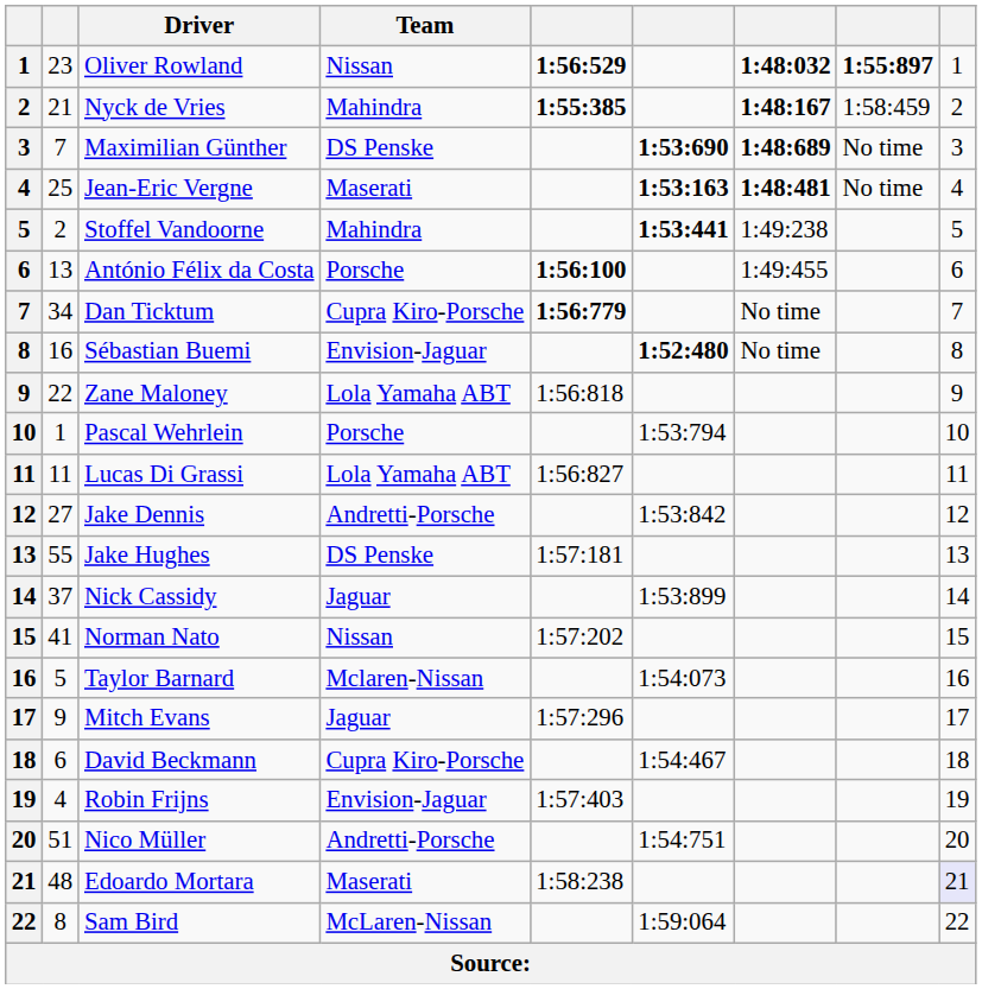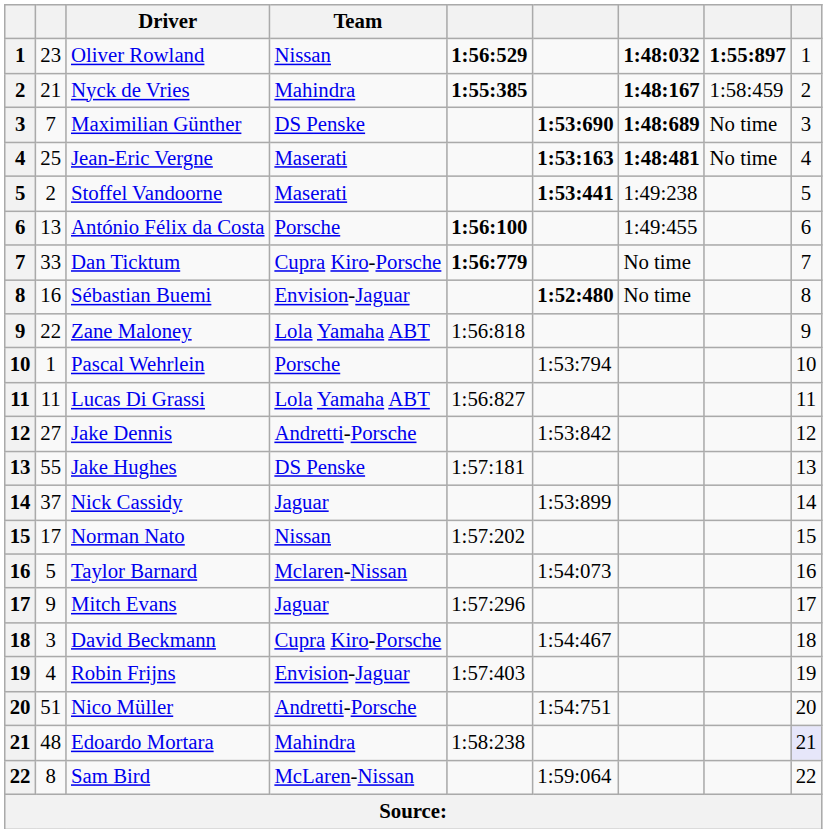Stoffel Vandoorne | Team: Mahindra -> Maserati
Dan Ticktum | column 2: 34 -> 33
Norman Nato | column 2: 41 -> 17
David Beckmann | column 2: 6 -> 3
Edoardo Mortara | Team: Maserati -> Mahindra
